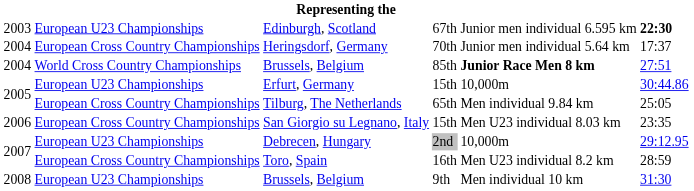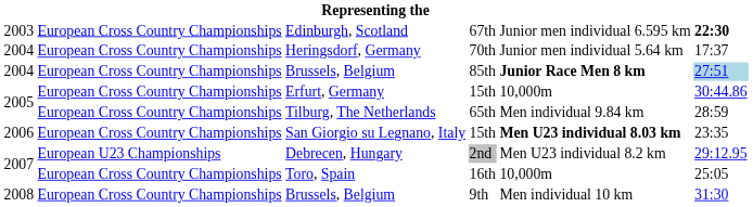Edinburgh, Scotland | column 2: European U23 Championships -> European Cross Country Championships
Brussels, Belgium / 85th | column 2: World Cross Country Championships -> European Cross Country Championships
Brussels, Belgium / 85th | column 6: no background -> lightblue background
Erfurt, Germany | column 2: European U23 Championships -> European Cross Country Championships
Tilburg, The Netherlands | column 6: 25:05 -> 28:59
San Giorgio su Legnano, Italy | column 5: normal -> bold
Debrecen, Hungary | column 5: 10,000m -> Men U23 individual 8.2 km
Toro, Spain | column 5: Men U23 individual 8.2 km -> 10,000m
Toro, Spain | column 6: 28:59 -> 25:05
Brussels, Belgium / 9th | column 2: European U23 Championships -> European Cross Country Championships
